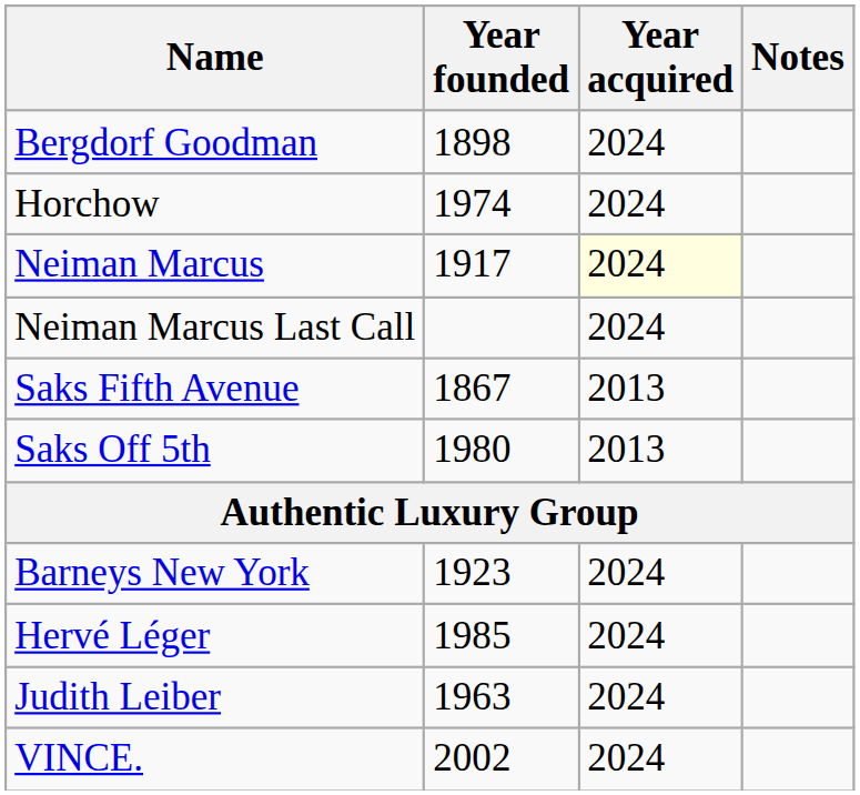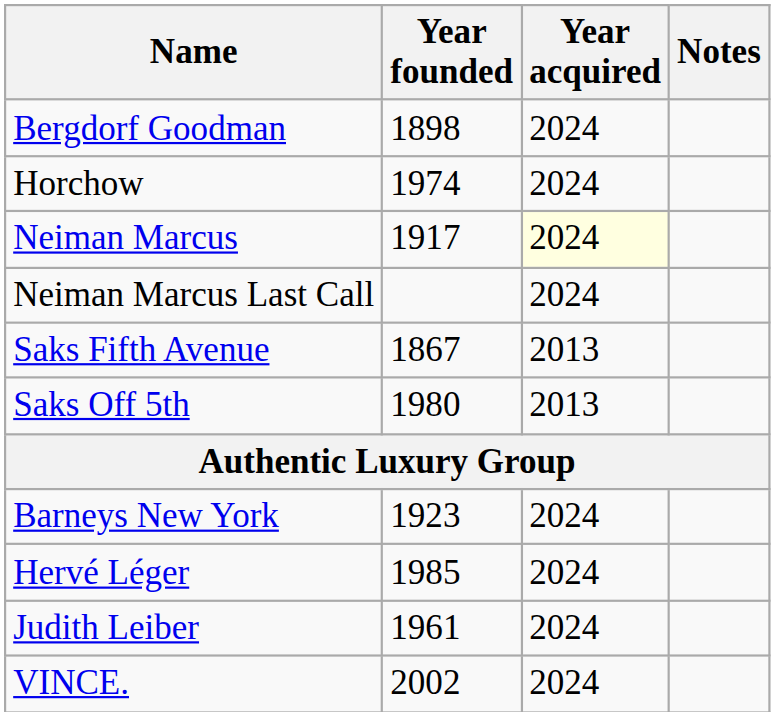Judith Leiber | Year founded: 1963 -> 1961
